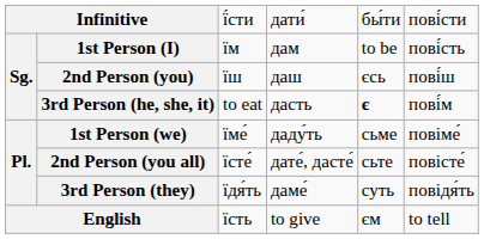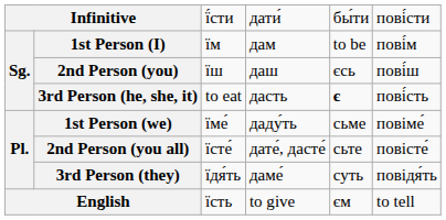1st Person (I) | column 6: пові́сть -> пові́м
3rd Person (he, she, it) | column 6: пові́м -> пові́сть
